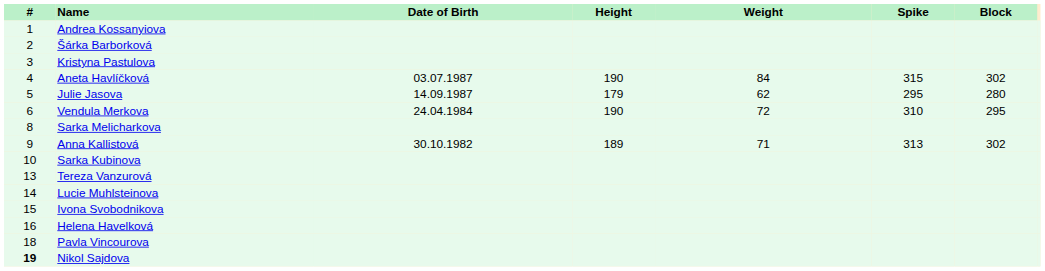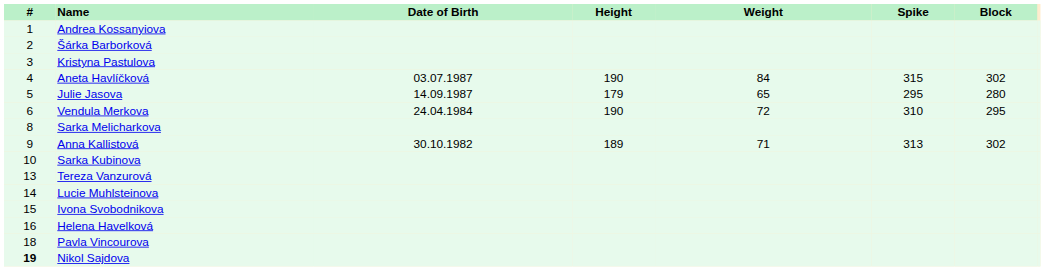Julie Jasova | Weight: 62 -> 65
